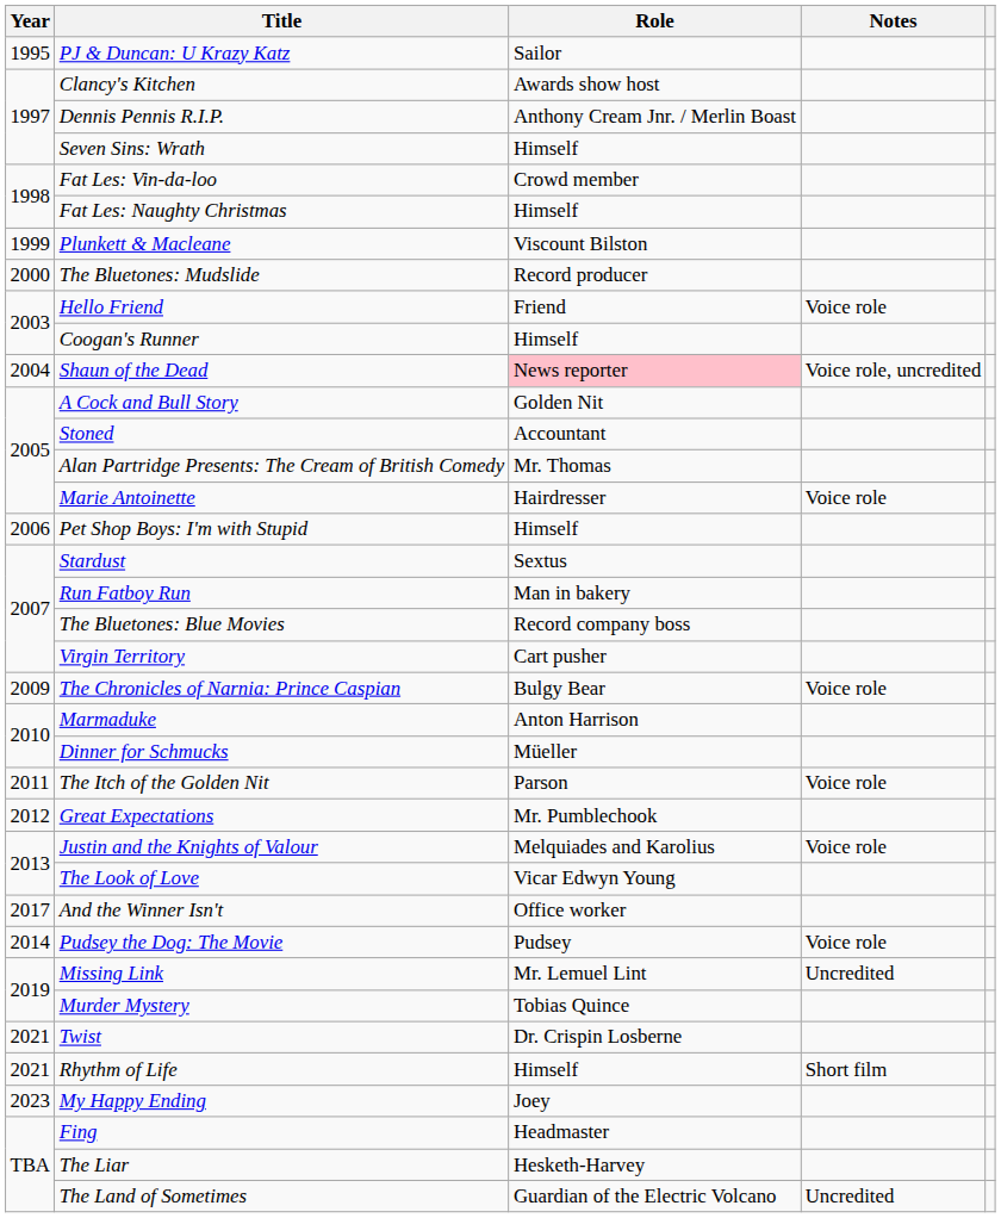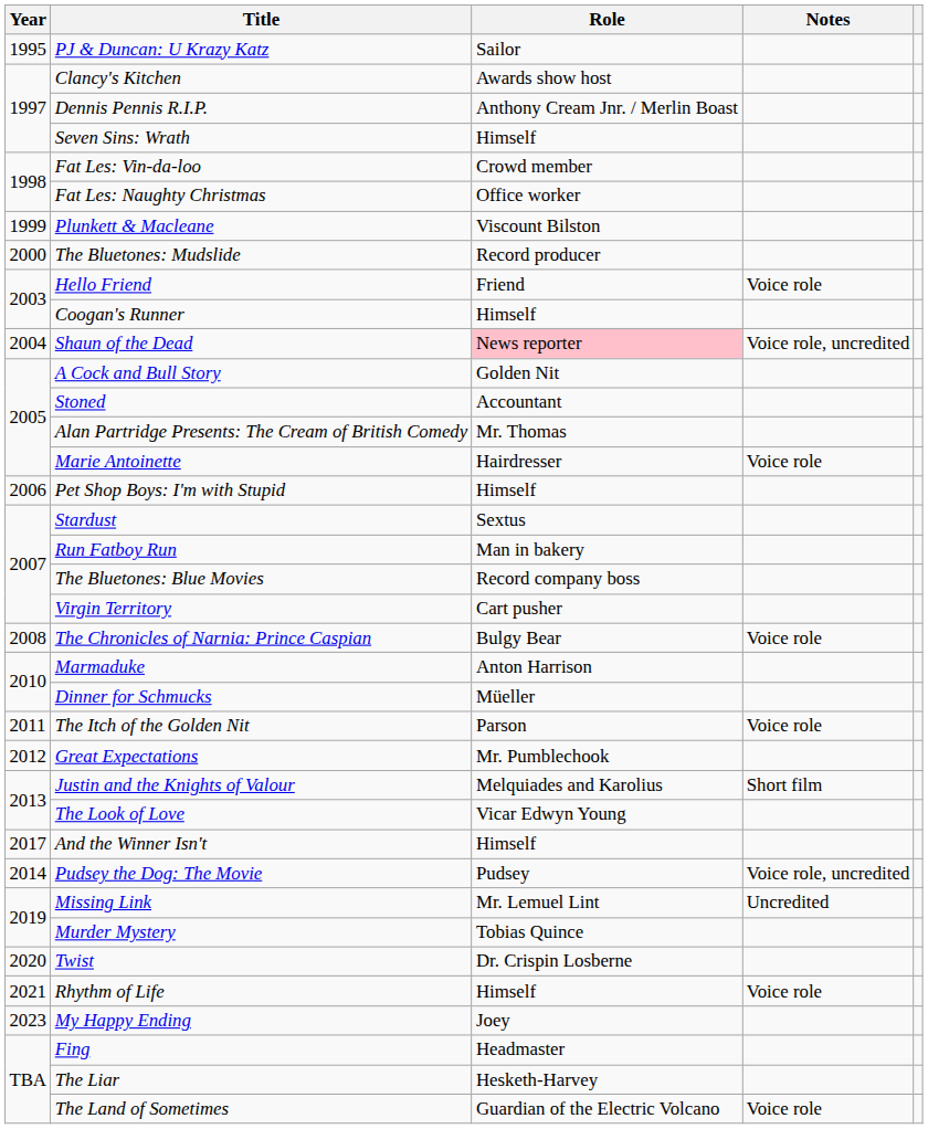Fat Les: Naughty Christmas | Role: Himself -> Office worker
The Chronicles of Narnia: Prince Caspian | Year: 2009 -> 2008
Justin and the Knights of Valour | Notes: Voice role -> Short film
And the Winner Isn't | Role: Office worker -> Himself
Pudsey the Dog: The Movie | Notes: Voice role -> Voice role, uncredited
Twist | Year: 2021 -> 2020
Rhythm of Life | Notes: Short film -> Voice role
The Land of Sometimes | Notes: Uncredited -> Voice role
